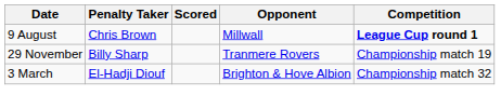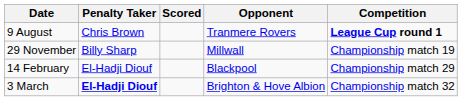9 August | Opponent: Millwall -> Tranmere Rovers
29 November | Opponent: Tranmere Rovers -> Millwall
+ row: 14 February | El-Hadji Diouf | Blackpool | Championship match 29
3 March | Penalty Taker: normal -> bold
